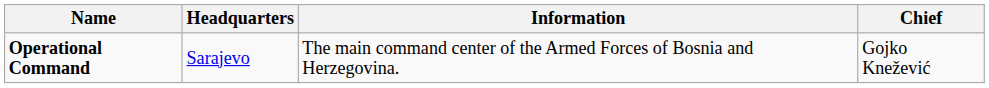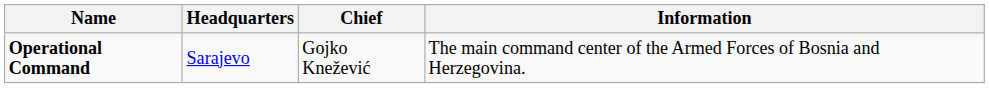columns swapped: Information <-> Chief
